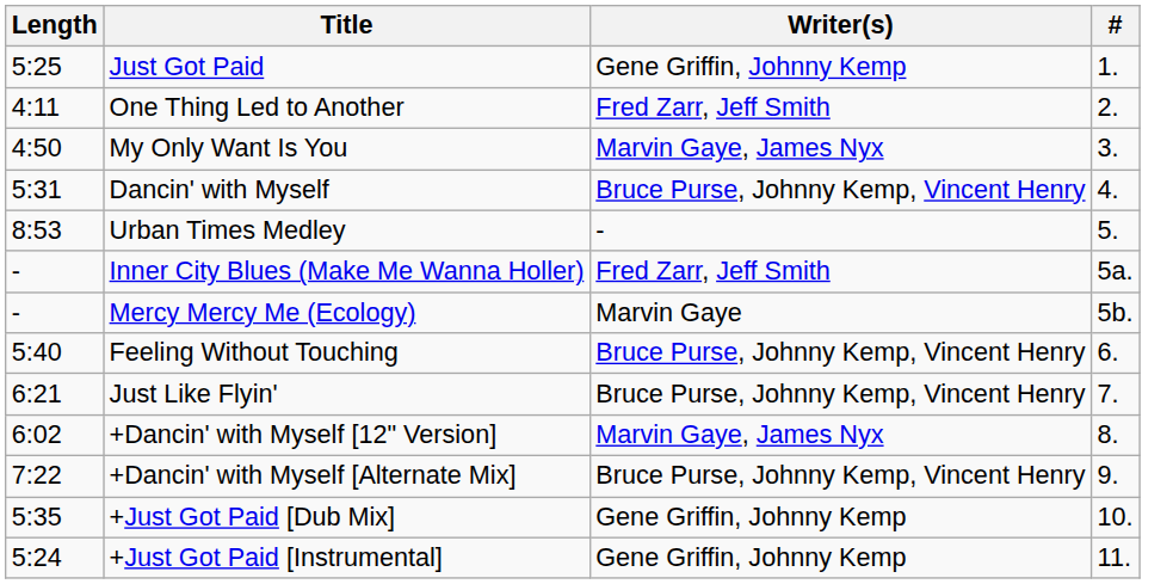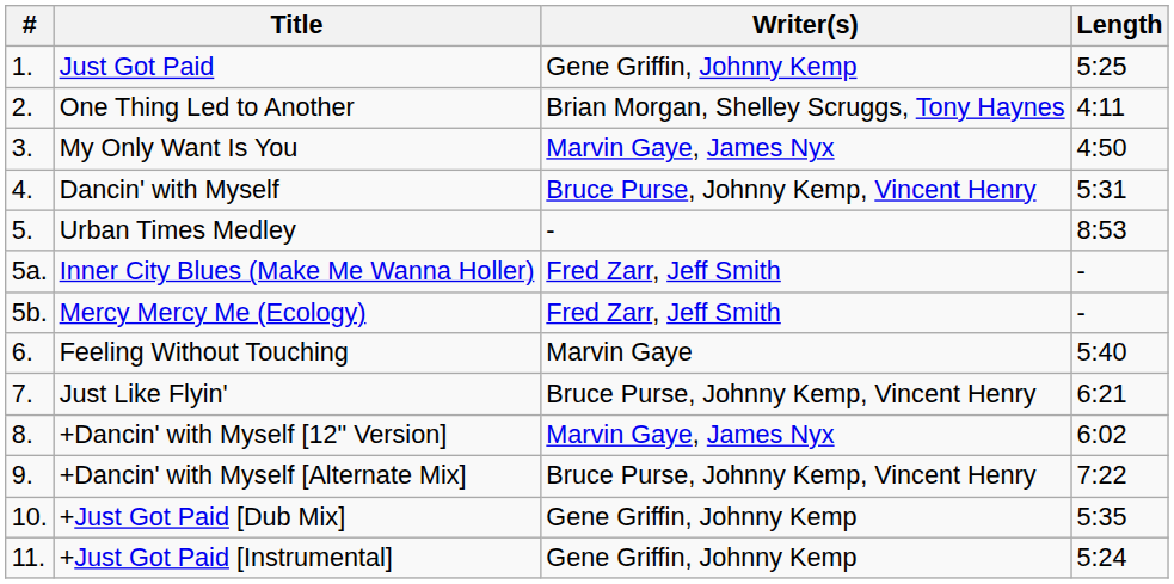columns swapped: # <-> Length
One Thing Led to Another | Writer(s): Fred Zarr, Jeff Smith -> Brian Morgan, Shelley Scruggs, Tony Haynes
Mercy Mercy Me (Ecology) | Writer(s): Marvin Gaye -> Fred Zarr, Jeff Smith
Feeling Without Touching | Writer(s): Bruce Purse, Johnny Kemp, Vincent Henry -> Marvin Gaye
